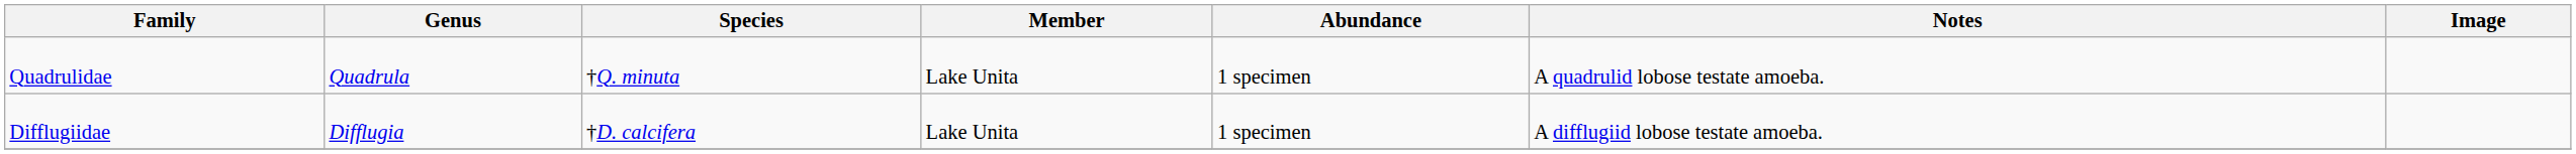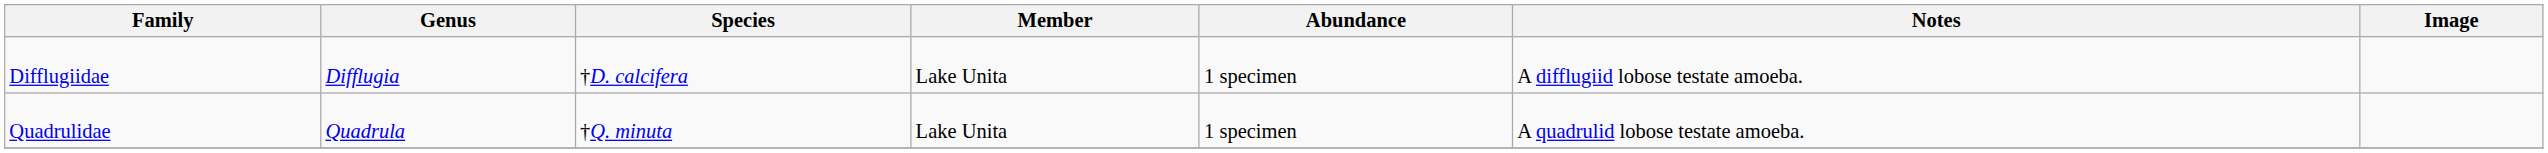rows swapped: Difflugiidae <-> Quadrulidae
